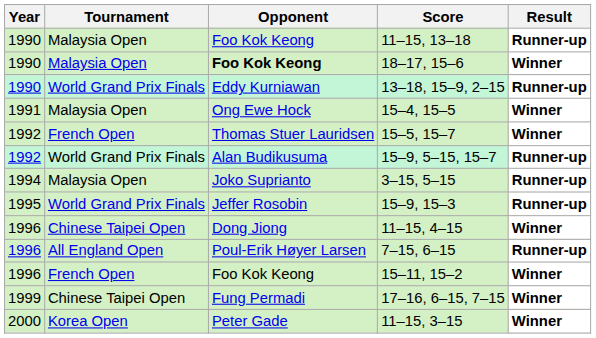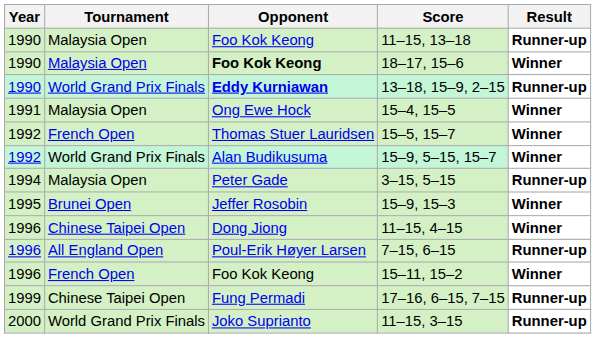13–18, 15–9, 2–15 | Opponent: normal -> bold
15–9, 5–15, 15–7 | Result: Runner-up -> Winner
3–15, 5–15 | Opponent: Joko Suprianto -> Peter Gade
15–9, 15–3 | Tournament: World Grand Prix Finals -> Brunei Open
15–9, 15–3 | Result: Runner-up -> Winner
17–16, 6–15, 7–15 | Result: Winner -> Runner-up
11–15, 3–15 | Tournament: Korea Open -> World Grand Prix Finals
11–15, 3–15 | Opponent: Peter Gade -> Joko Suprianto
11–15, 3–15 | Result: Winner -> Runner-up
